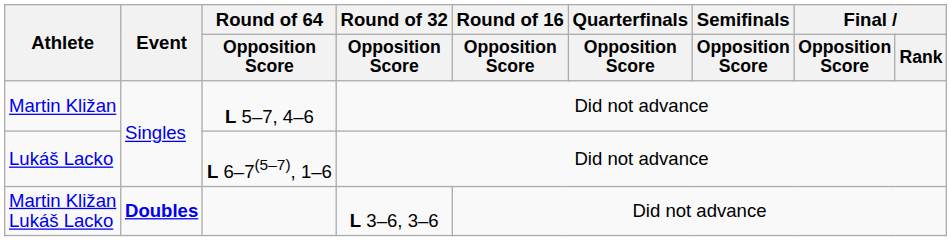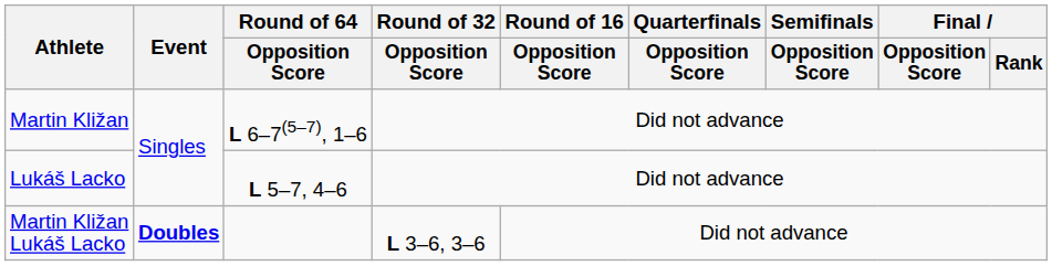Martin Kližan | Round of 64 / Opposition Score: L 5–7, 4–6 -> L 6–7(5–7), 1–6
Lukáš Lacko | Round of 64 / Opposition Score: L 6–7(5–7), 1–6 -> L 5–7, 4–6
